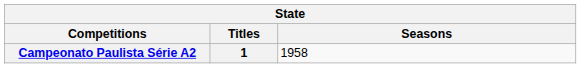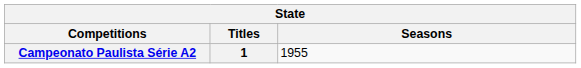Campeonato Paulista Série A2 | Seasons: 1958 -> 1955
